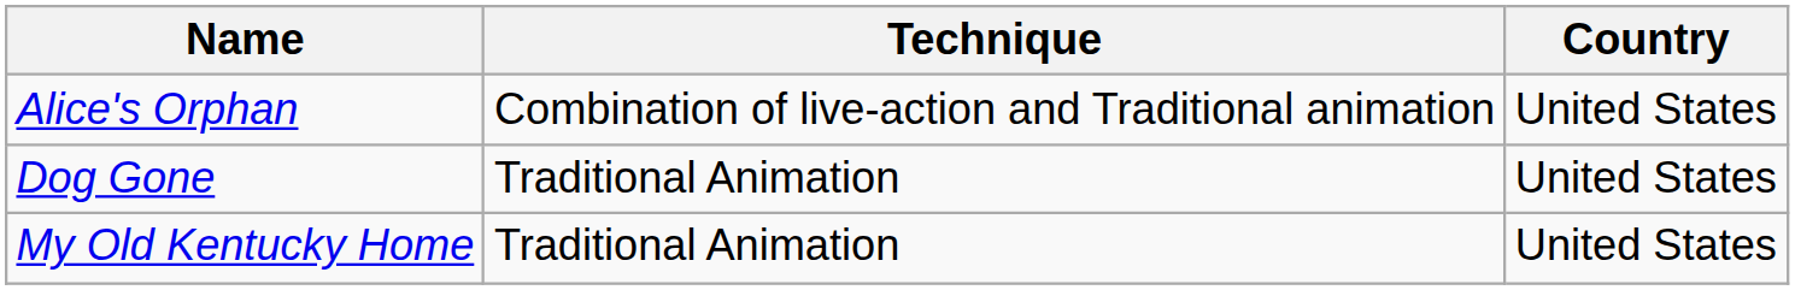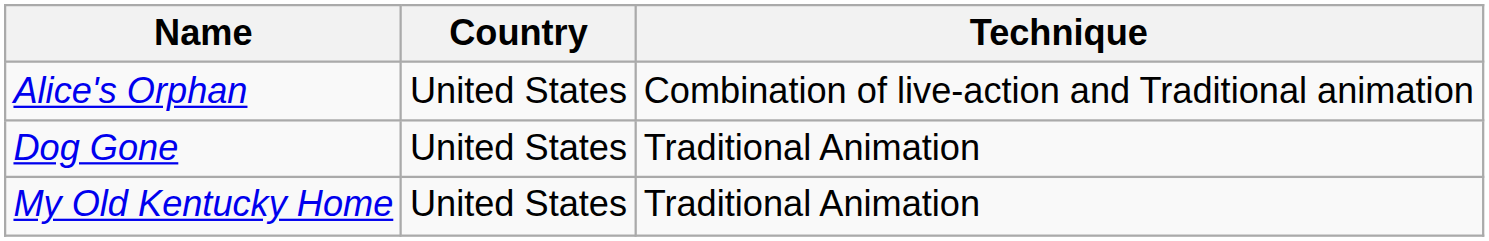columns swapped: Country <-> Technique
